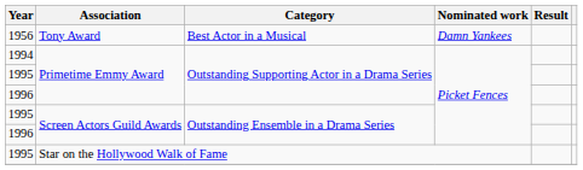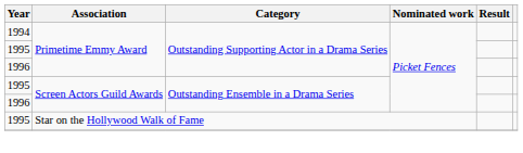- row: 1956 | Tony Award | Best Actor in a Musical | Damn Yankees
